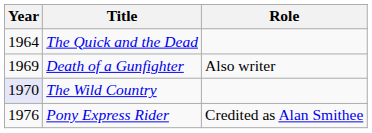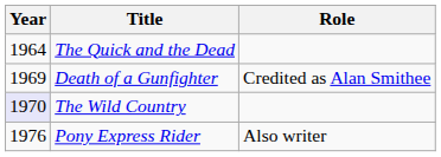Death of a Gunfighter | Role: Also writer -> Credited as Alan Smithee
Pony Express Rider | Role: Credited as Alan Smithee -> Also writer
